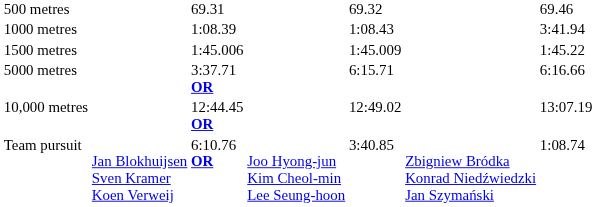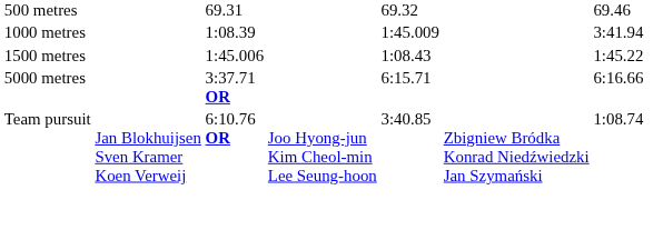1000 metres | column 5: 1:08.43 -> 1:45.009
1500 metres | column 5: 1:45.009 -> 1:08.43
- row: 10,000 metres | 12:44.45 OR | 12:49.02 | 13:07.19
